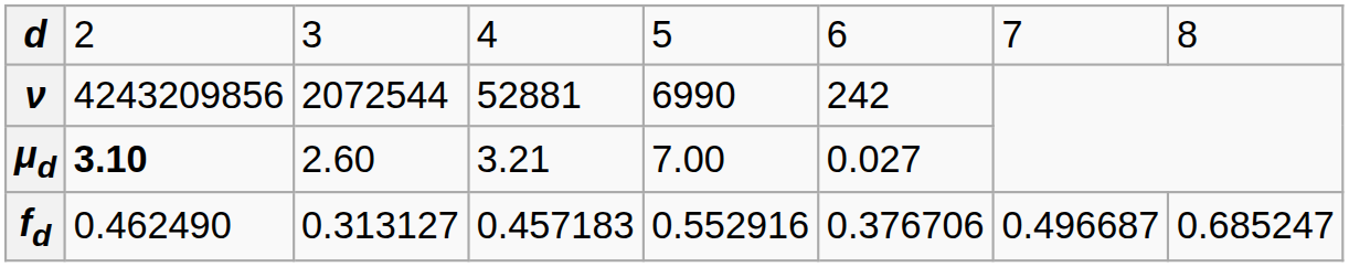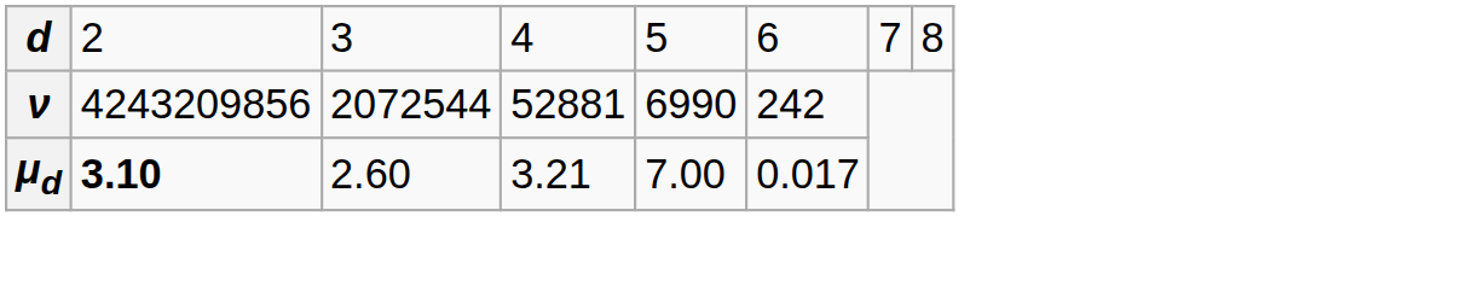μd | column 6: 0.027 -> 0.017
- row: fd | 0.462490 | 0.313127 | 0.457183 | 0.552916 | 0.376706 | 0.496687 | 0.685247
